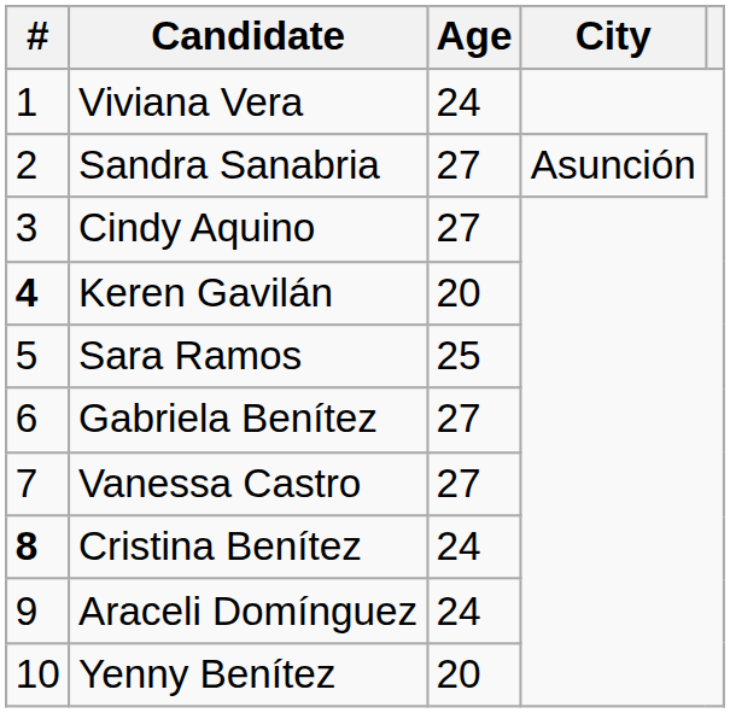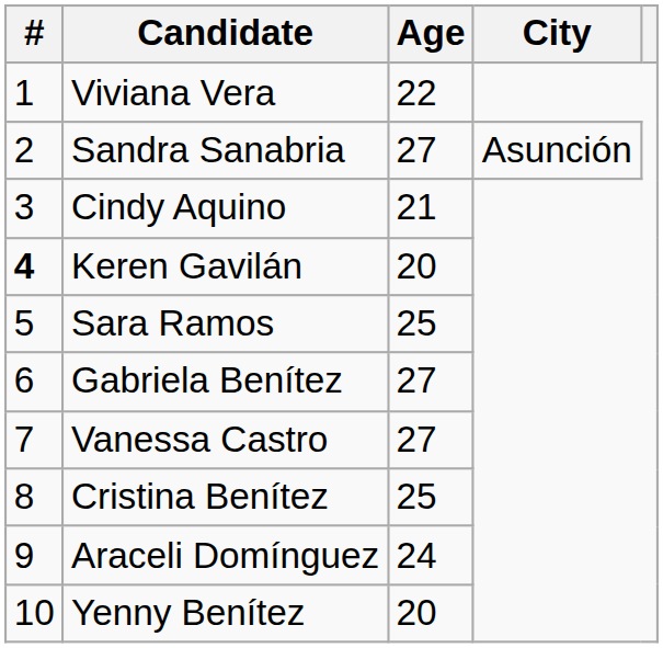Viviana Vera | Age: 24 -> 22
Cindy Aquino | Age: 27 -> 21
Cristina Benítez | #: bold -> normal
Cristina Benítez | Age: 24 -> 25
